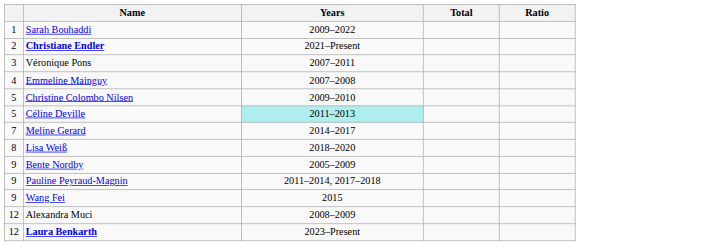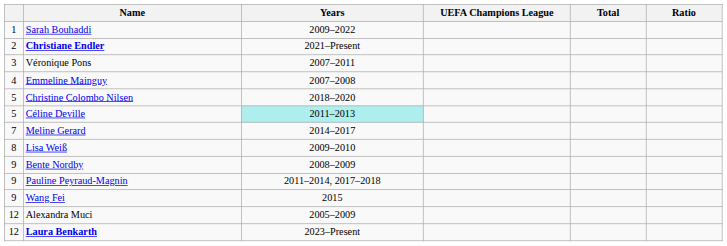+ column: UEFA Champions League
Christine Colombo Nilsen | Years: 2009–2010 -> 2018–2020
Lisa Weiß | Years: 2018–2020 -> 2009–2010
Bente Nordby | Years: 2005–2009 -> 2008–2009
Alexandra Muci | Years: 2008–2009 -> 2005–2009
